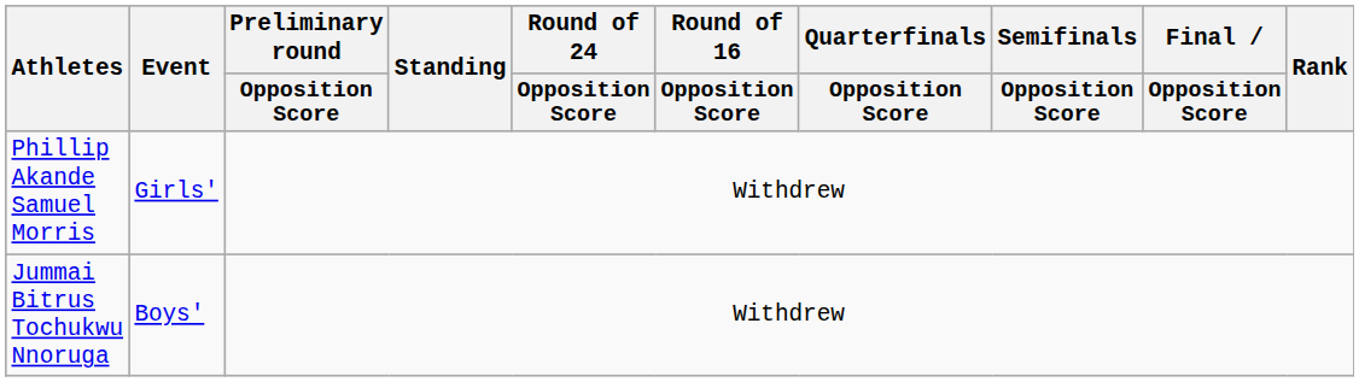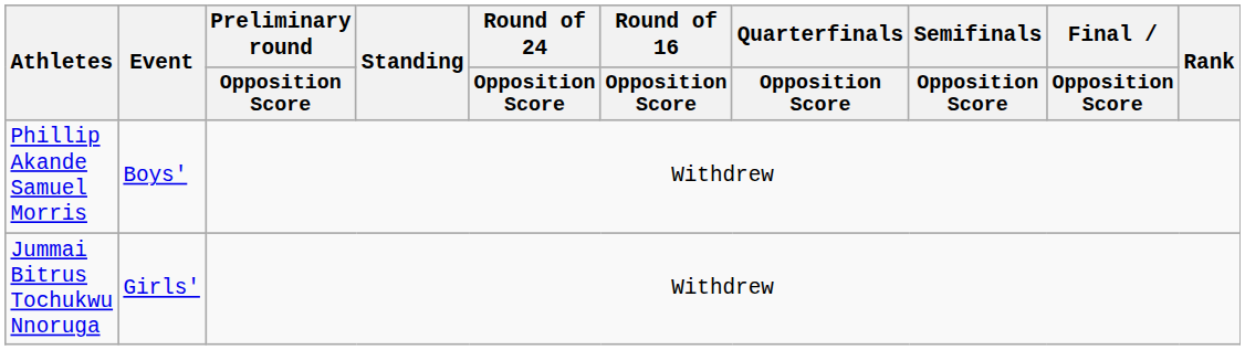Phillip Akande Samuel Morris | Event: Girls' -> Boys'
Jummai Bitrus Tochukwu Nnoruga | Event: Boys' -> Girls'
